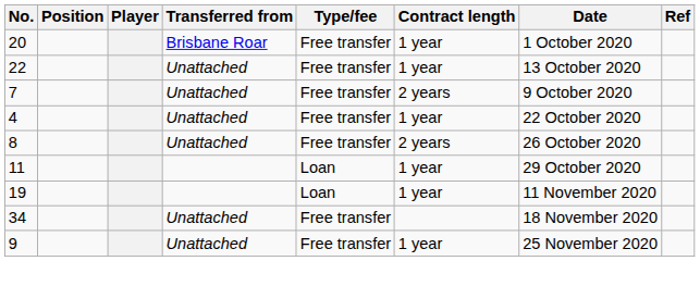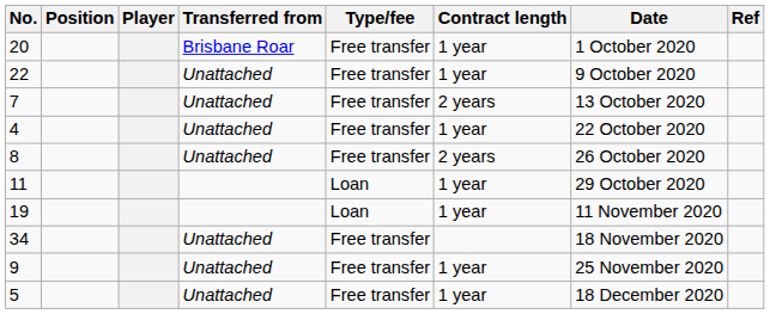22 | Date: 13 October 2020 -> 9 October 2020
7 | Date: 9 October 2020 -> 13 October 2020
+ row: 5 | Unattached | Free transfer | 1 year | 18 December 2020
